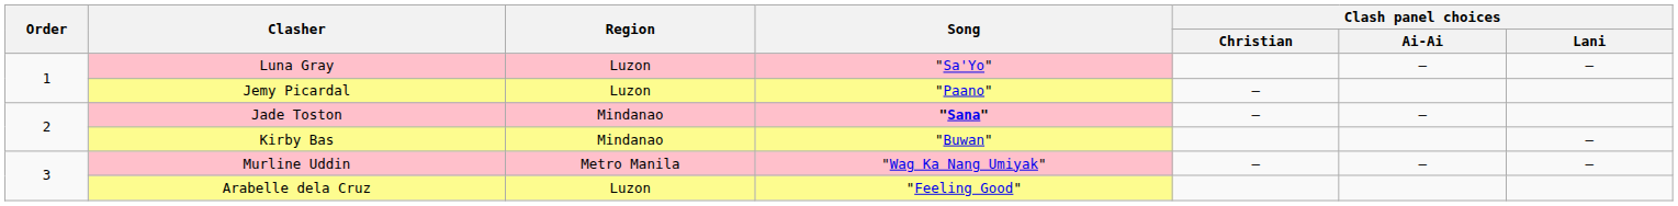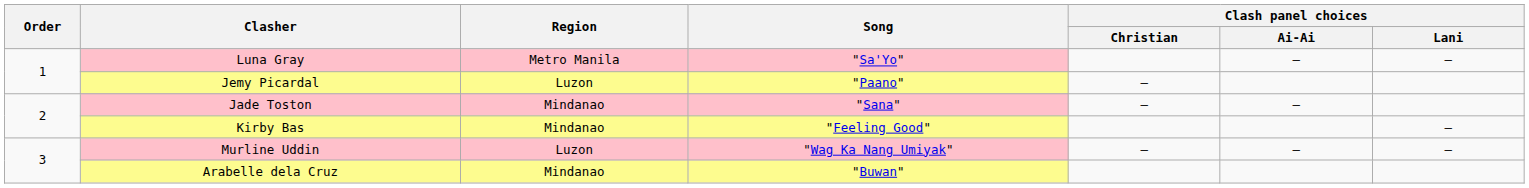Luna Gray | Region: Luzon -> Metro Manila
Jade Toston | Song: bold -> normal
Kirby Bas | Song: "Buwan" -> "Feeling Good"
Murline Uddin | Region: Metro Manila -> Luzon
Arabelle dela Cruz | Region: Luzon -> Mindanao
Arabelle dela Cruz | Song: "Feeling Good" -> "Buwan"
